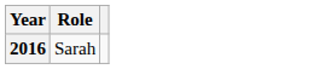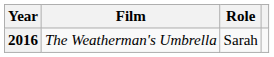+ column: Film | The Weatherman's Umbrella
